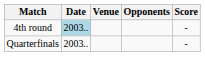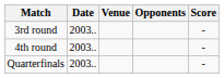+ row: 3rd round | 2003.. | -
4th round | Date: lightblue background -> no background
